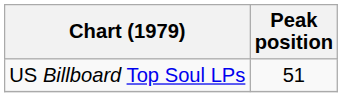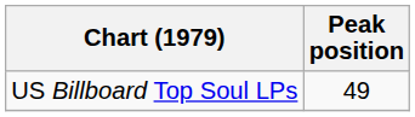US Billboard Top Soul LPs | Peak position: 51 -> 49
